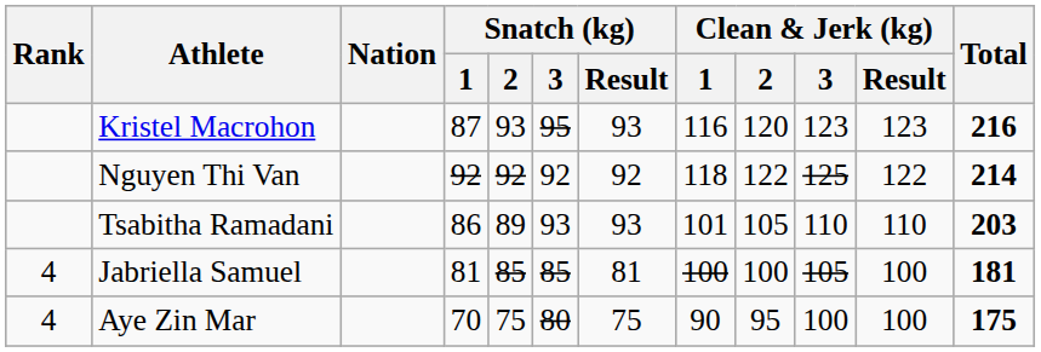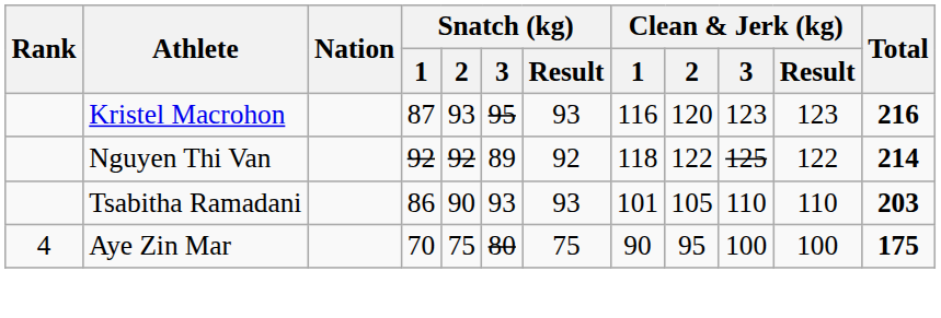Nguyen Thi Van | Snatch (kg) / 3: 92 -> 89
Tsabitha Ramadani | Snatch (kg) / 2: 89 -> 90
- row: 4 | Jabriella Samuel | 81 | 85 | 85 | 81 | 100 | 100 | 105 | 100 | 181
